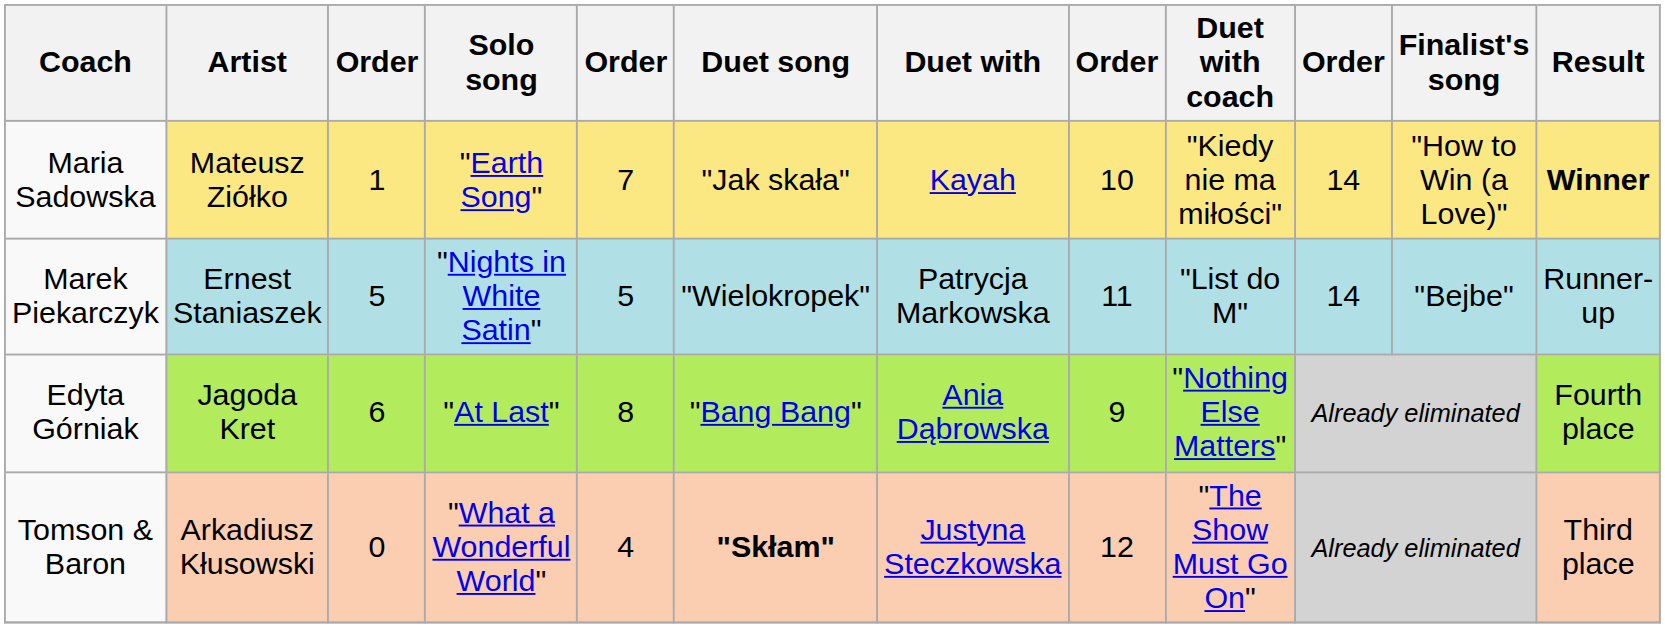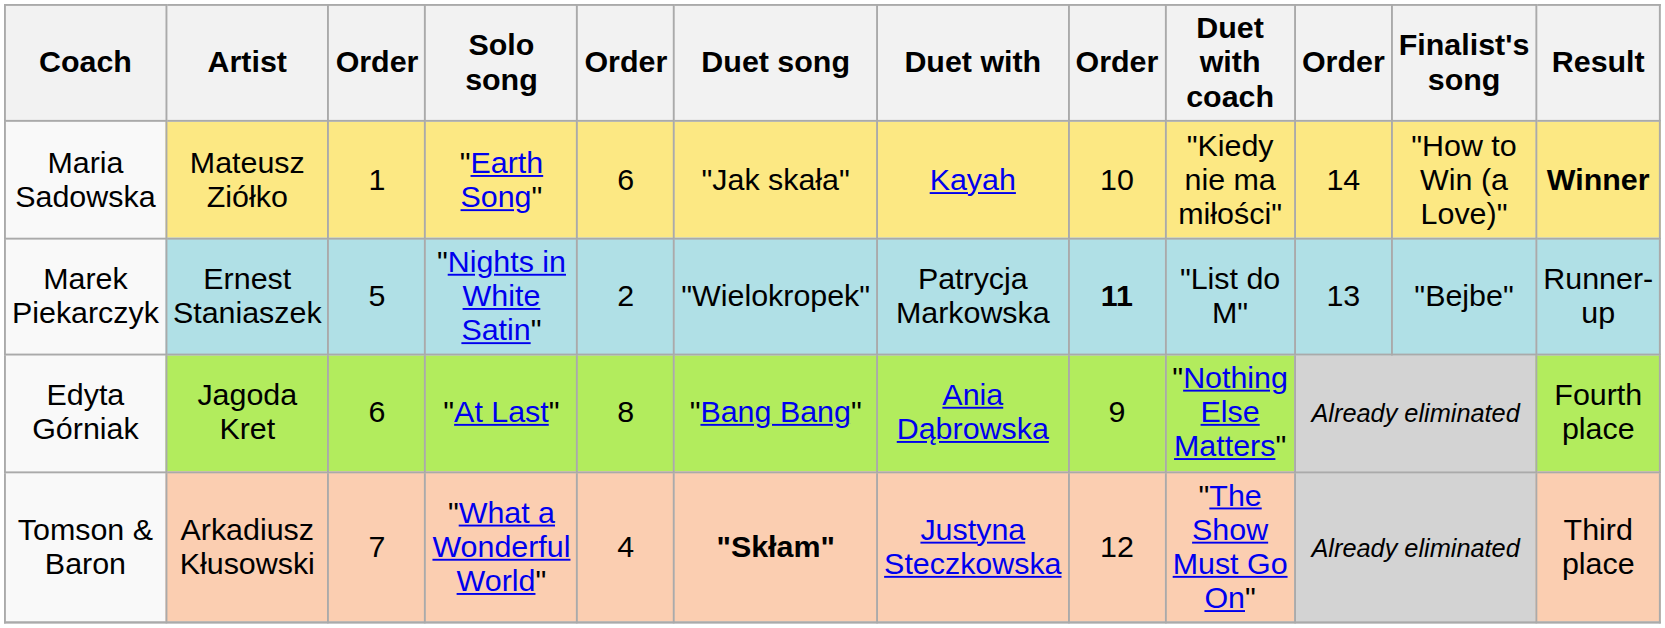Maria Sadowska | column 5: 7 -> 6
Marek Piekarczyk | column 5: 5 -> 2
Marek Piekarczyk | column 8: normal -> bold
Marek Piekarczyk | column 10: 14 -> 13
Tomson & Baron | column 3: 0 -> 7
